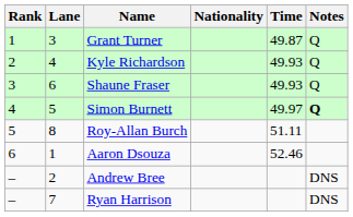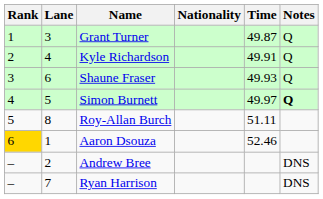Kyle Richardson | Time: 49.93 -> 49.91
Aaron Dsouza | Rank: no background -> gold background
